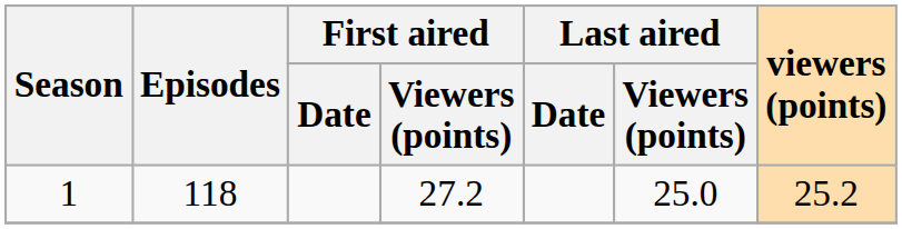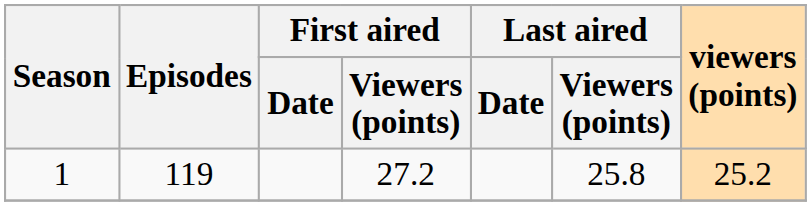1 | Episodes: 118 -> 119
1 | Last aired / Viewers (points): 25.0 -> 25.8
